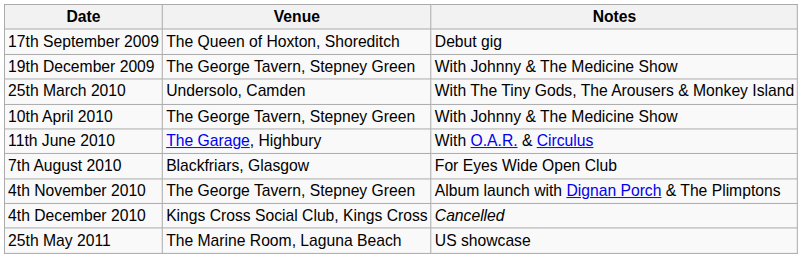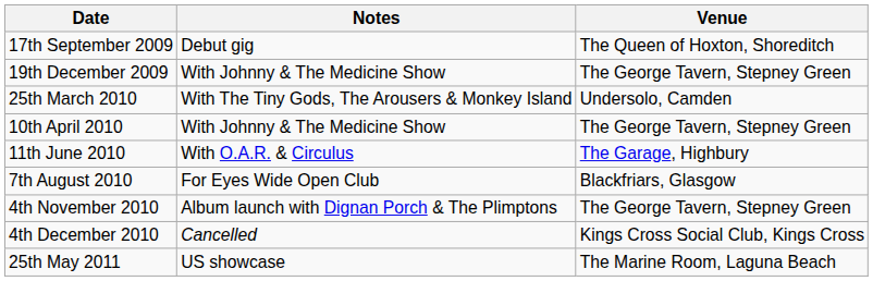columns swapped: Venue <-> Notes
